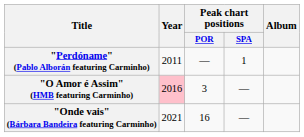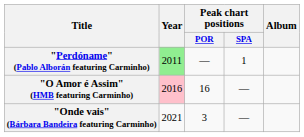"Perdóname" (Pablo Alborán featuring Carminho) | Year: no background -> lightgreen background
"O Amor é Assim" (HMB featuring Carminho) | Peak chart positions / POR: 3 -> 16
"Onde vais" (Bárbara Bandeira featuring Carminho) | Peak chart positions / POR: 16 -> 3
